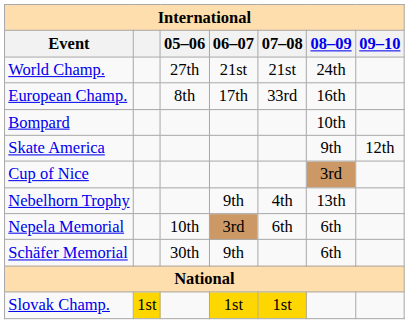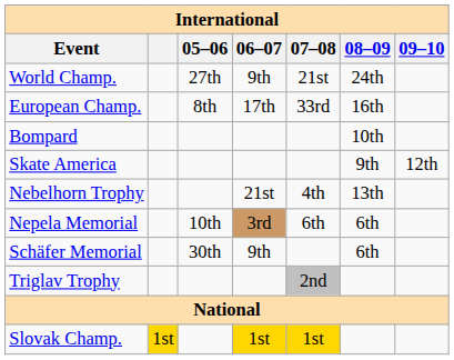World Champ. | 06–07: 21st -> 9th
- row: Cup of Nice | 3rd
Nebelhorn Trophy | 06–07: 9th -> 21st
+ row: Triglav Trophy | 2nd
